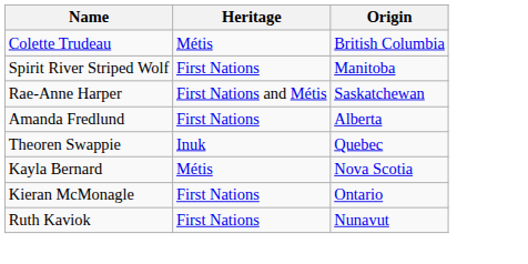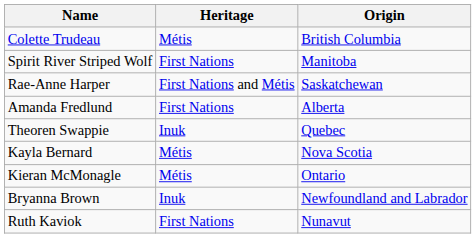Kieran McMonagle | Heritage: First Nations -> Métis
+ row: Bryanna Brown | Inuk | Newfoundland and Labrador
